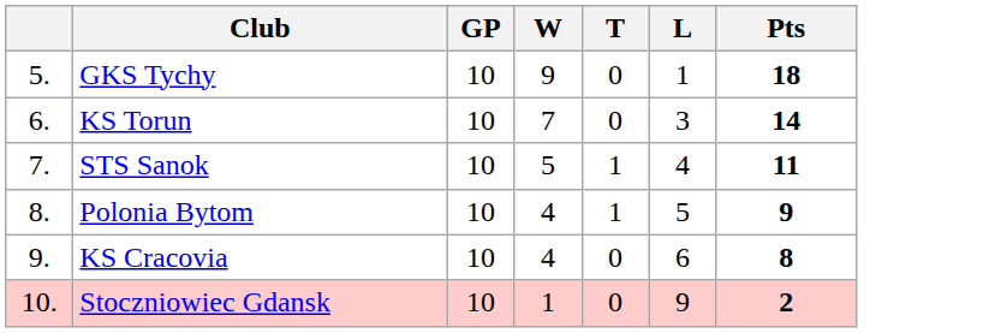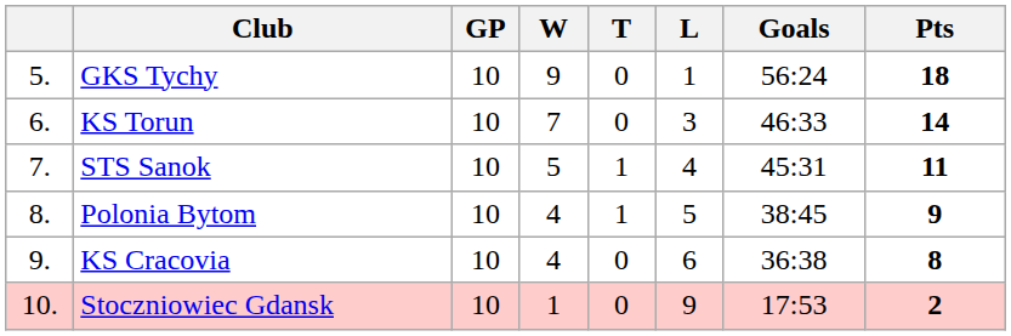+ column: Goals | 56:24 | 46:33 | 45:31 | 38:45 | 36:38 | 17:53
